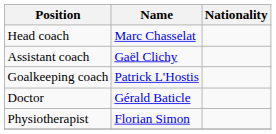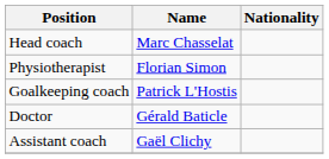rows swapped: Assistant coach <-> Physiotherapist
